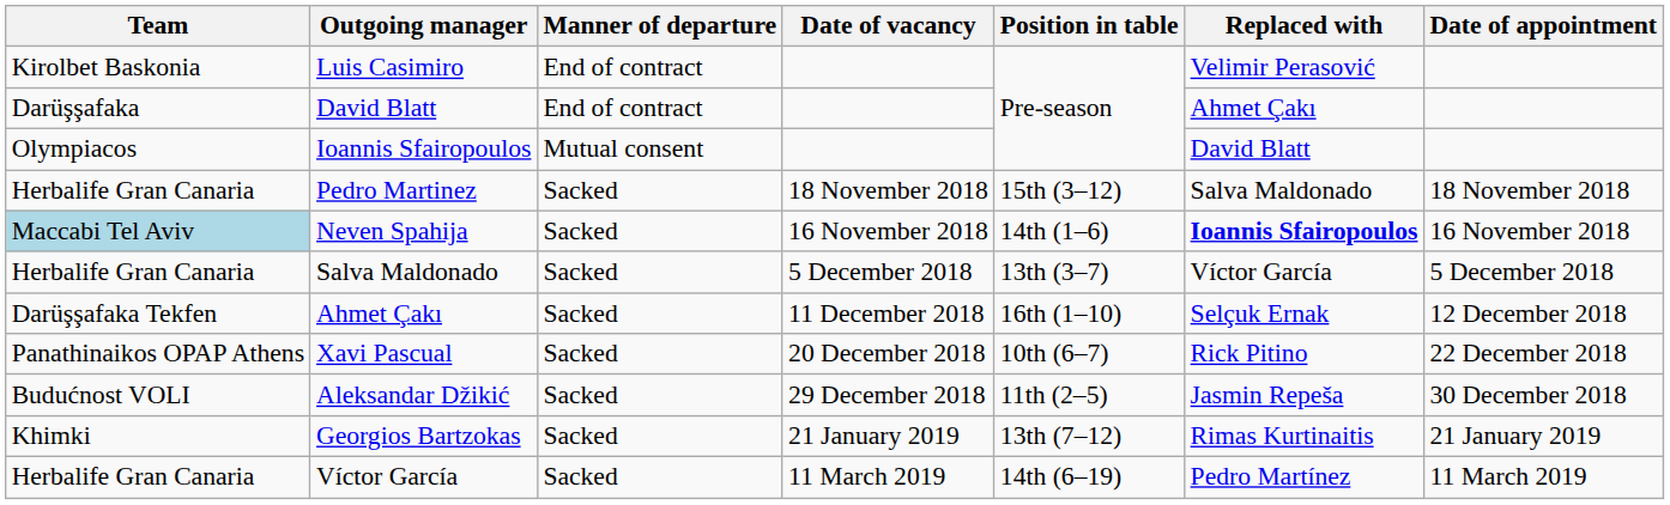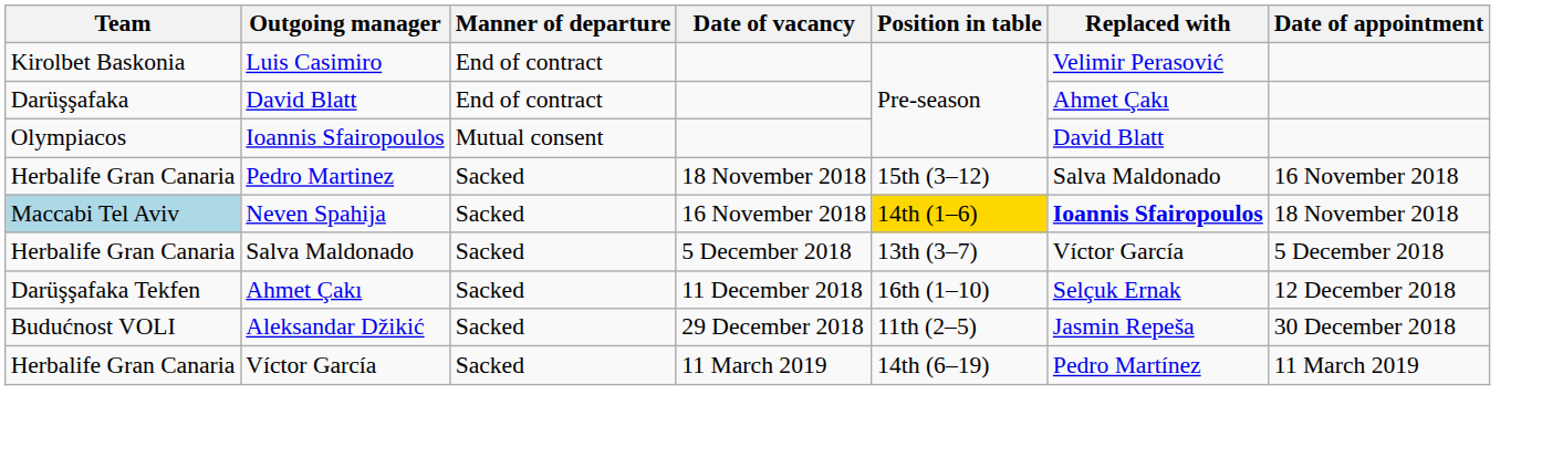Pedro Martinez | Date of appointment: 18 November 2018 -> 16 November 2018
Neven Spahija | Position in table: no background -> gold background
Neven Spahija | Date of appointment: 16 November 2018 -> 18 November 2018
- row: Panathinaikos OPAP Athens | Xavi Pascual | Sacked | 20 December 2018 | 10th (6–7) | Rick Pitino | 22 December 2018
- row: Khimki | Georgios Bartzokas | Sacked | 21 January 2019 | 13th (7–12) | Rimas Kurtinaitis | 21 January 2019
